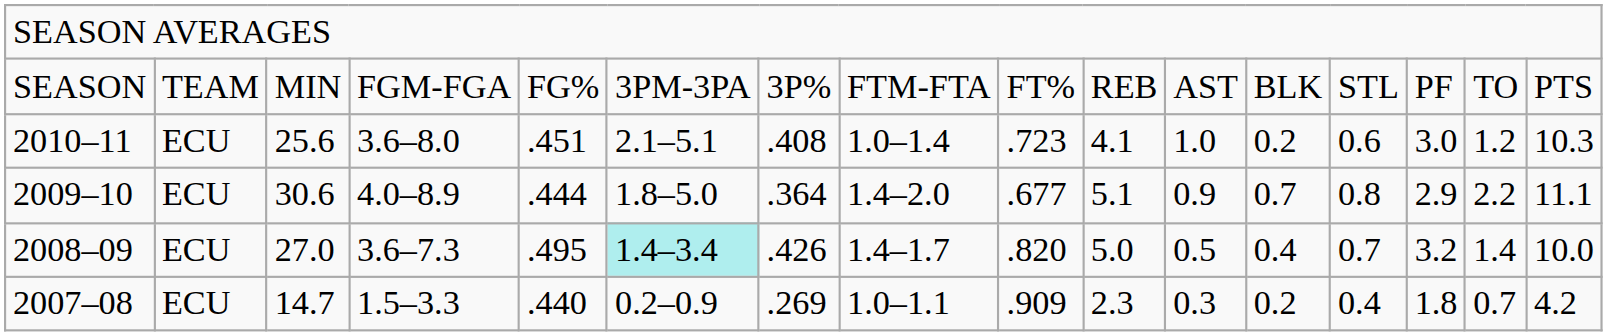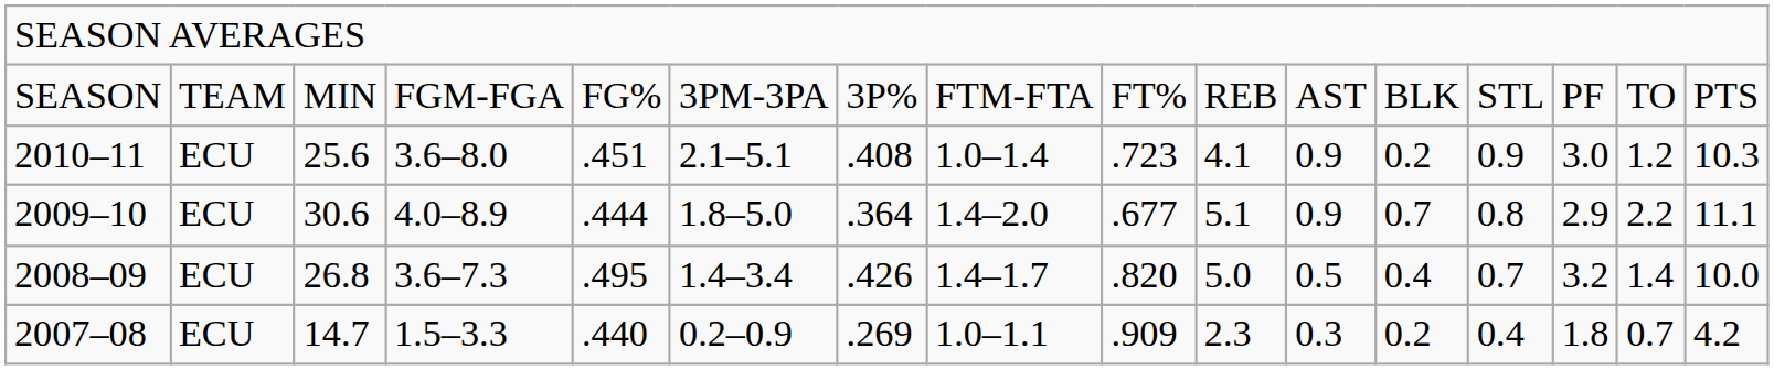2010–11 | column 11: 1.0 -> 0.9
2010–11 | column 13: 0.6 -> 0.9
2008–09 | column 3: 27.0 -> 26.8
2008–09 | column 6: paleturquoise background -> no background
